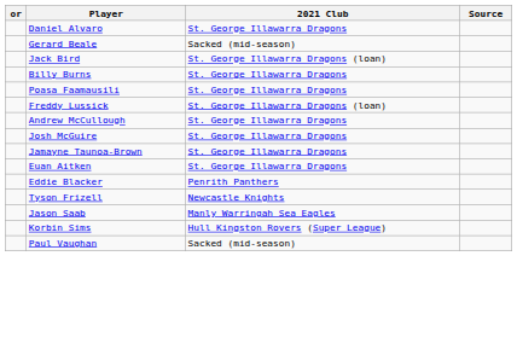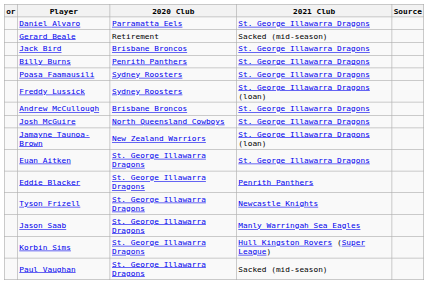+ column: 2020 Club | Parramatta Eels | Retirement | Brisbane Broncos | Penrith Panthers | Sydney Roosters | Sydney Roosters | Brisbane Broncos | North Queensland Cowboys | New Zealand Warriors | St. George Illawarra Dragons | St. George Illawarra Dragons | St. George Illawarra Dragons | St. George Illawarra Dragons | St. George Illawarra Dragons | St. George Illawarra Dragons
Jack Bird | 2021 Club: St. George Illawarra Dragons (loan) -> St. George Illawarra Dragons
Jamayne Taunoa-Brown | 2021 Club: St. George Illawarra Dragons -> St. George Illawarra Dragons (loan)
